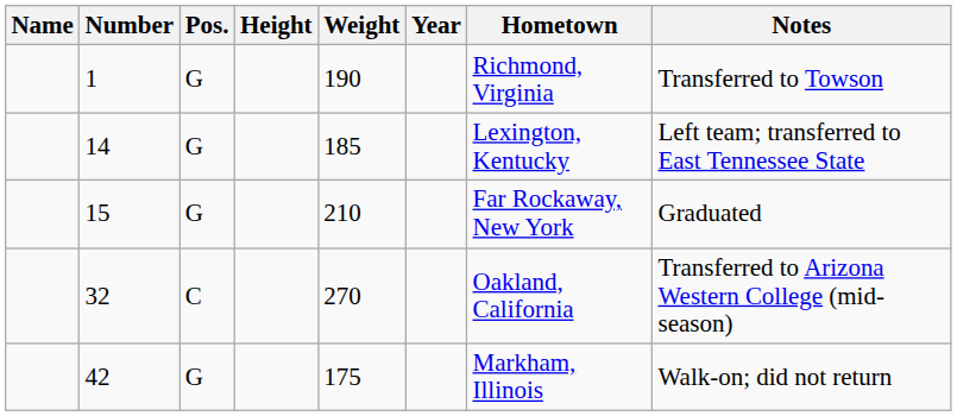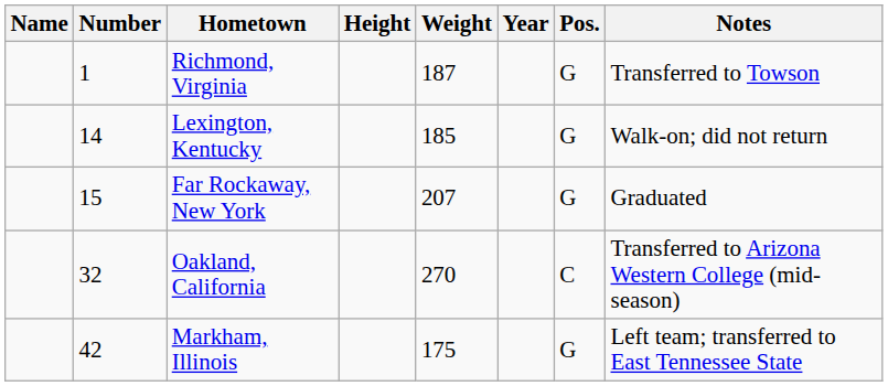columns swapped: Pos. <-> Hometown
1 | Weight: 190 -> 187
14 | Notes: Left team; transferred to East Tennessee State -> Walk-on; did not return
15 | Weight: 210 -> 207
42 | Notes: Walk-on; did not return -> Left team; transferred to East Tennessee State
